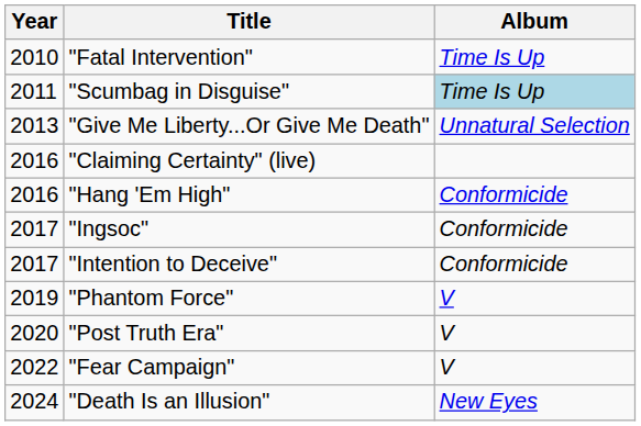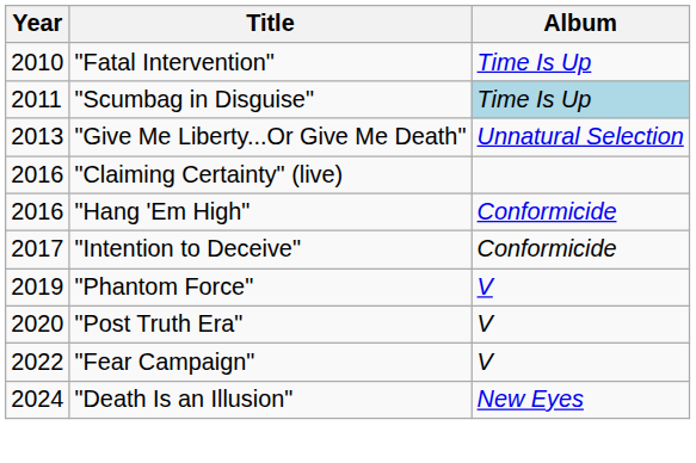- row: 2017 | "Ingsoc" | Conformicide
